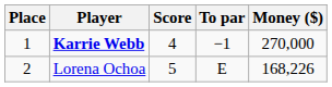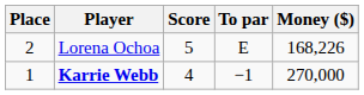rows swapped: Karrie Webb <-> Lorena Ochoa
